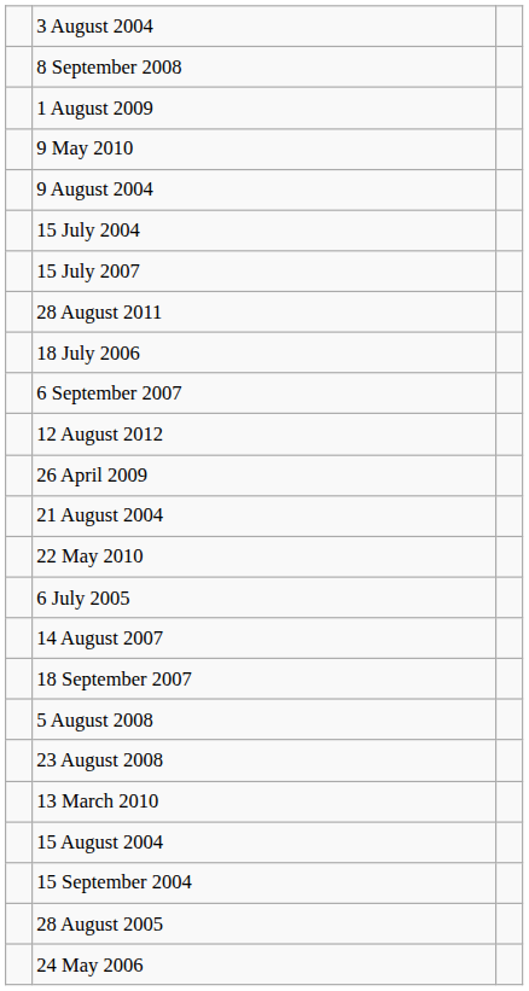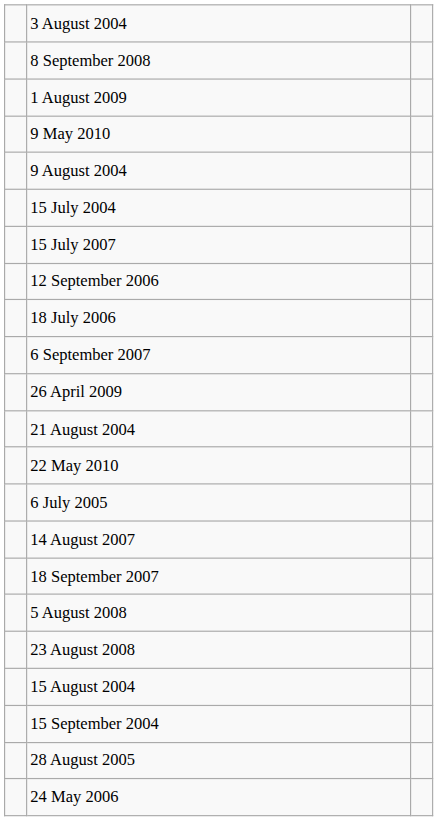- row: 28 August 2011
+ row: 12 September 2006
- row: 12 August 2012
- row: 13 March 2010
